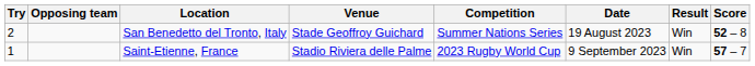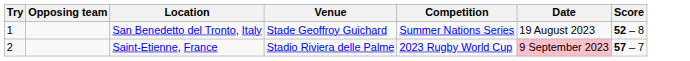- column: Result | Win | Win
San Benedetto del Tronto, Italy | Try: 2 -> 1
Saint-Etienne, France | Try: 1 -> 2
Saint-Etienne, France | Date: no background -> pink background
